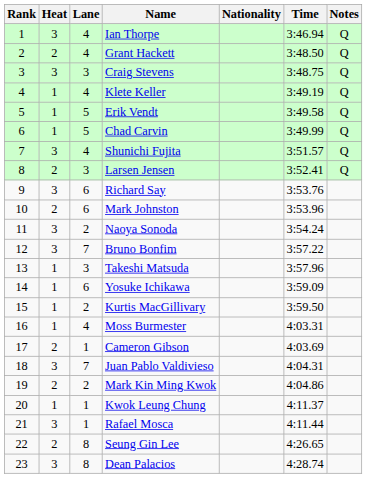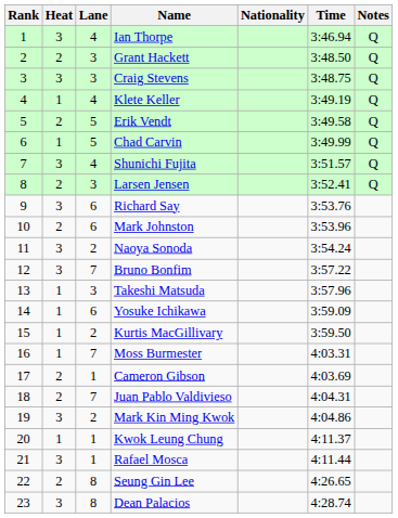Grant Hackett | Lane: 4 -> 3
Erik Vendt | Heat: 1 -> 2
Moss Burmester | Lane: 4 -> 7
Juan Pablo Valdivieso | Heat: 3 -> 2
Mark Kin Ming Kwok | Heat: 2 -> 3
